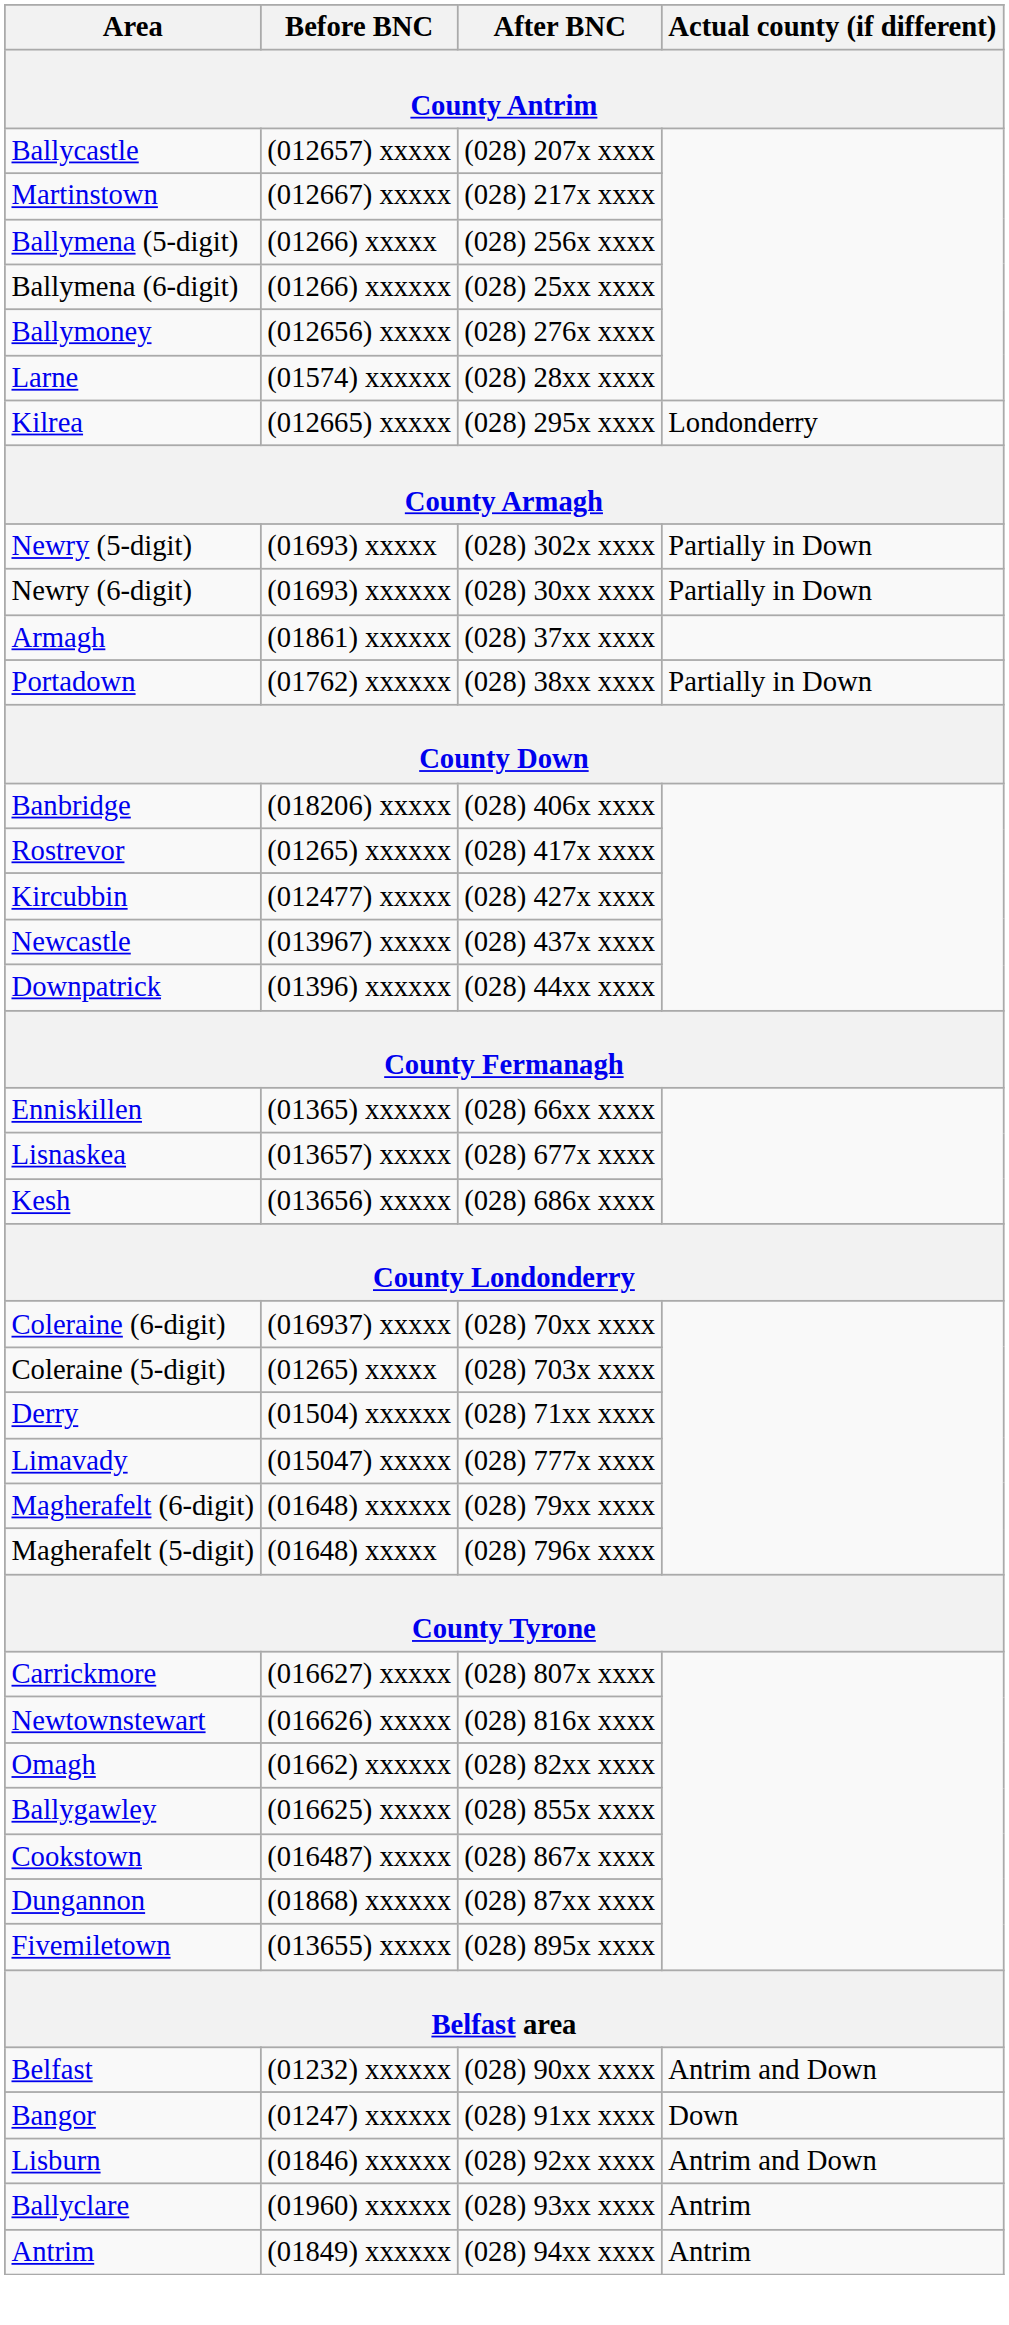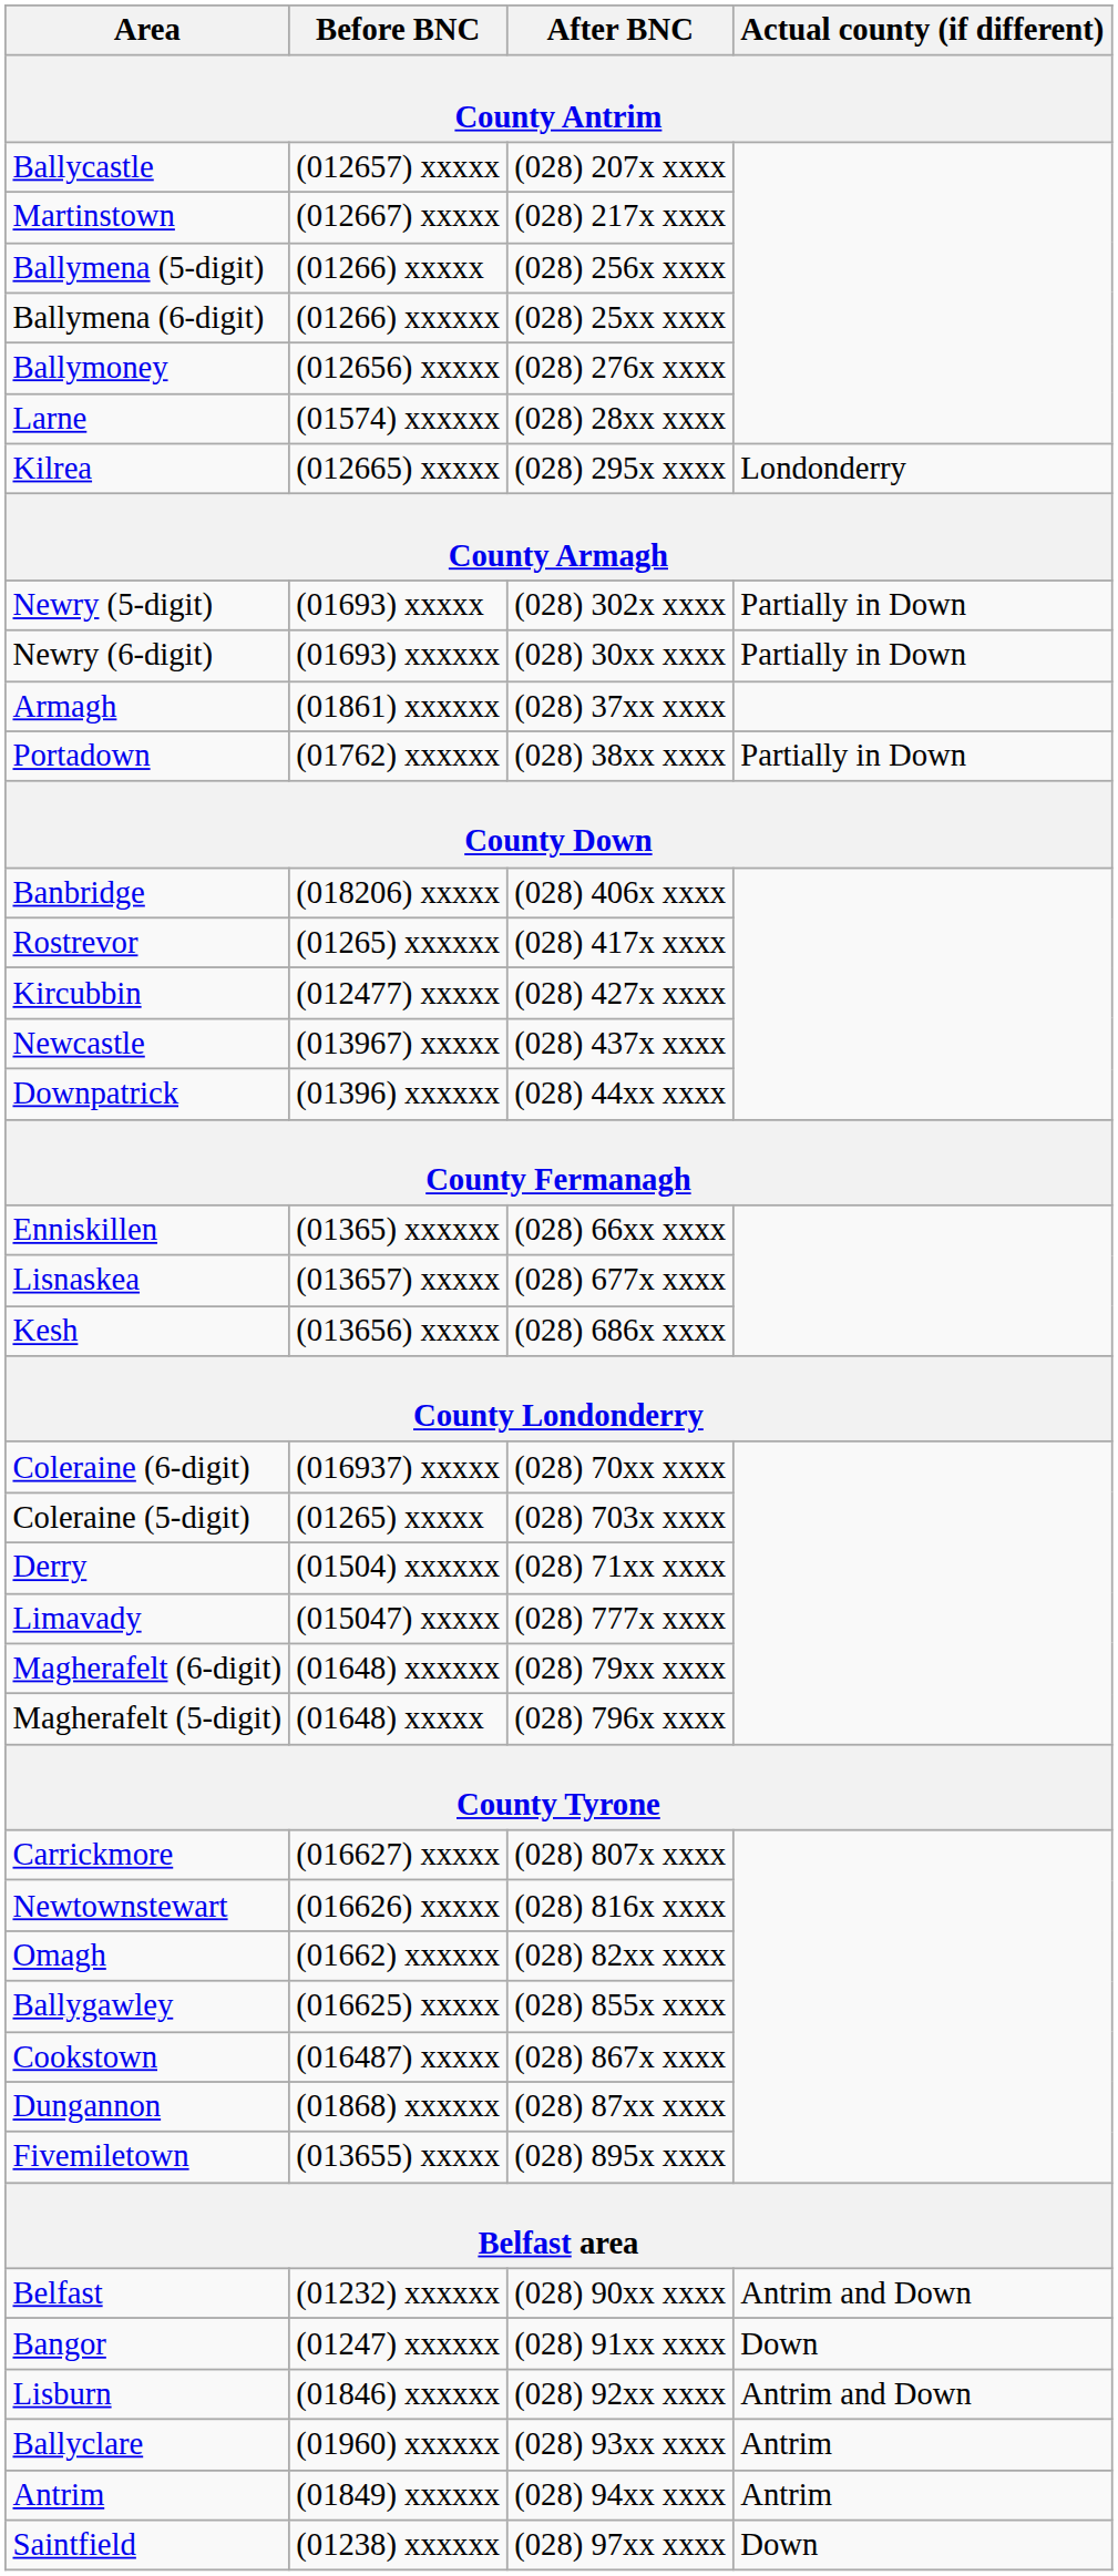+ row: Saintfield | (01238) xxxxxx | (028) 97xx xxxx | Down
